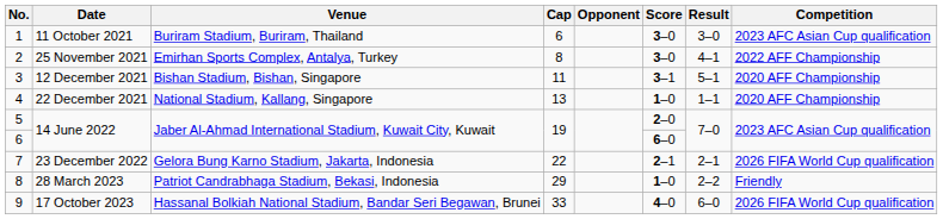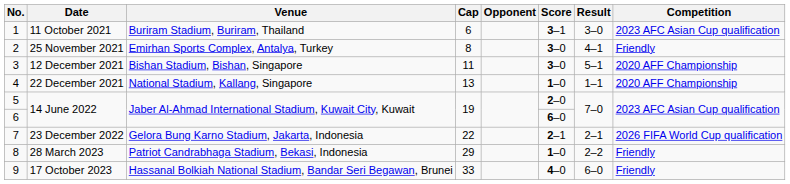1 | Score: 3–0 -> 3–1
2 | Competition: 2022 AFF Championship -> Friendly
3 | Score: 3–1 -> 3–0
9 | Competition: 2026 FIFA World Cup qualification -> Friendly
